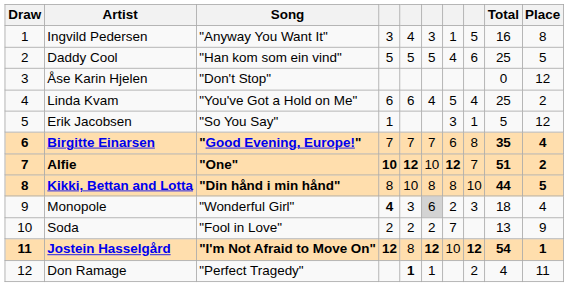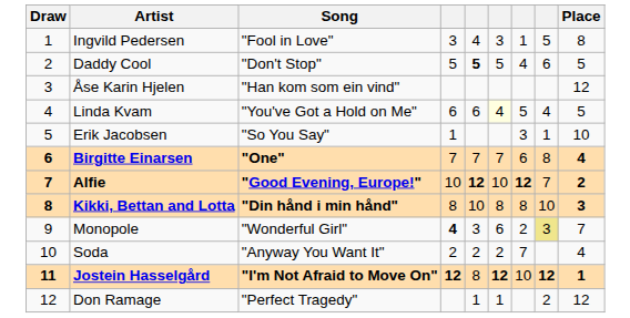- column: Total | 16 | 25 | 0 | 25 | 5 | 35 | 51 | 44 | 18 | 13 | 54 | 4
Ingvild Pedersen | Song: "Anyway You Want It" -> "Fool in Love"
Daddy Cool | Song: "Han kom som ein vind" -> "Don't Stop"
Daddy Cool | column 5: normal -> bold
Åse Karin Hjelen | Song: "Don't Stop" -> "Han kom som ein vind"
Linda Kvam | column 6: no background -> lightyellow background
Linda Kvam | Place: 2 -> 5
Erik Jacobsen | Place: 12 -> 10
Birgitte Einarsen | Song: "Good Evening, Europe!" -> "One"
Alfie | Song: "One" -> "Good Evening, Europe!"
Alfie | column 4: bold -> normal
Kikki, Bettan and Lotta | Place: 5 -> 3
Monopole | column 6: lightgrey background -> no background
Monopole | column 8: no background -> khaki background
Monopole | Place: 4 -> 7
Soda | Song: "Fool in Love" -> "Anyway You Want It"
Soda | Place: 9 -> 4
Don Ramage | column 5: bold -> normal
Don Ramage | Place: 11 -> 12
